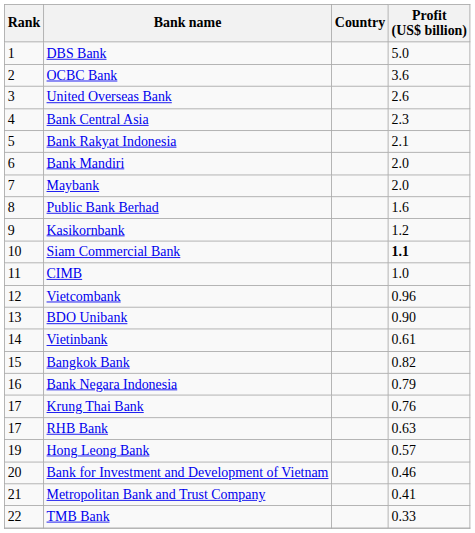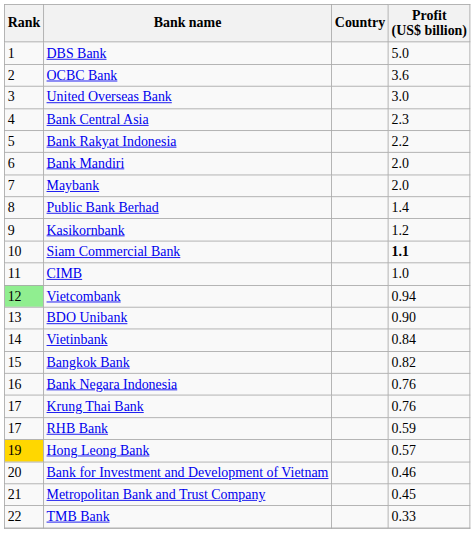United Overseas Bank | Profit (US$ billion): 2.6 -> 3.0
Bank Rakyat Indonesia | Profit (US$ billion): 2.1 -> 2.2
Public Bank Berhad | Profit (US$ billion): 1.6 -> 1.4
Vietcombank | Rank: no background -> lightgreen background
Vietcombank | Profit (US$ billion): 0.96 -> 0.94
Vietinbank | Profit (US$ billion): 0.61 -> 0.84
Bank Negara Indonesia | Profit (US$ billion): 0.79 -> 0.76
RHB Bank | Profit (US$ billion): 0.63 -> 0.59
Hong Leong Bank | Rank: no background -> gold background
Metropolitan Bank and Trust Company | Profit (US$ billion): 0.41 -> 0.45
